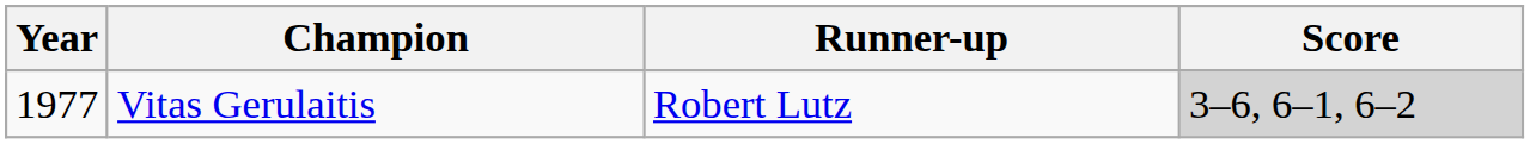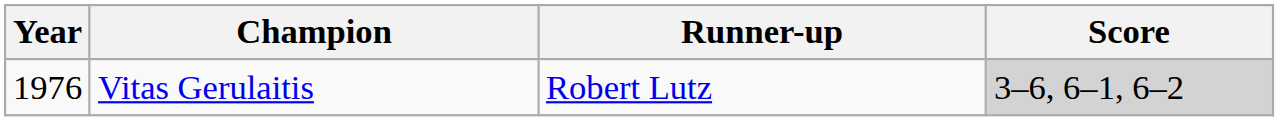Vitas Gerulaitis | Year: 1977 -> 1976
